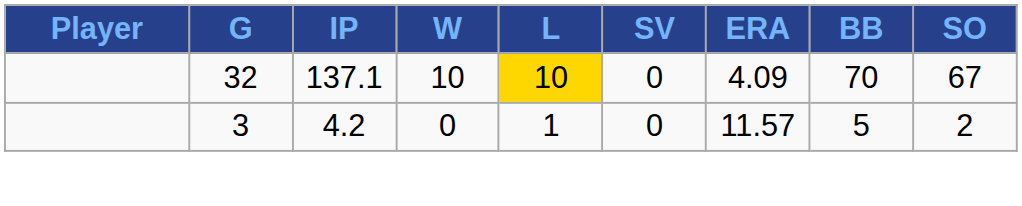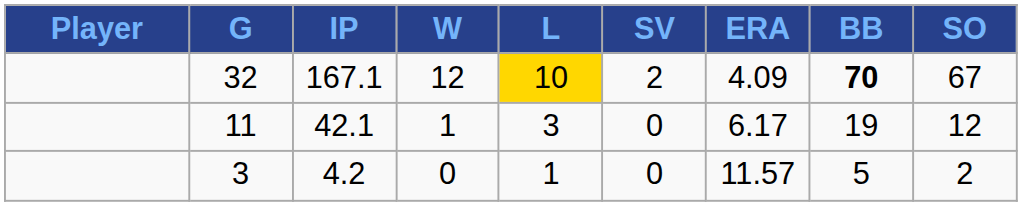32 | IP: 137.1 -> 167.1
32 | W: 10 -> 12
32 | SV: 0 -> 2
32 | BB: normal -> bold
+ row: 11 | 42.1 | 1 | 3 | 0 | 6.17 | 19 | 12
